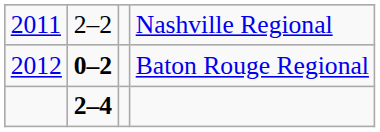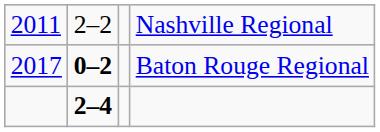Baton Rouge Regional | column 1: 2012 -> 2017
